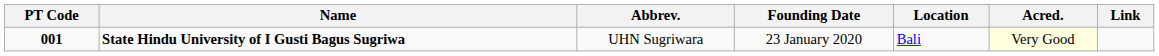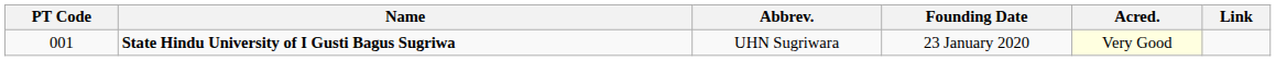- column: Location | Bali
State Hindu University of I Gusti Bagus Sugriwa | PT Code: bold -> normal
